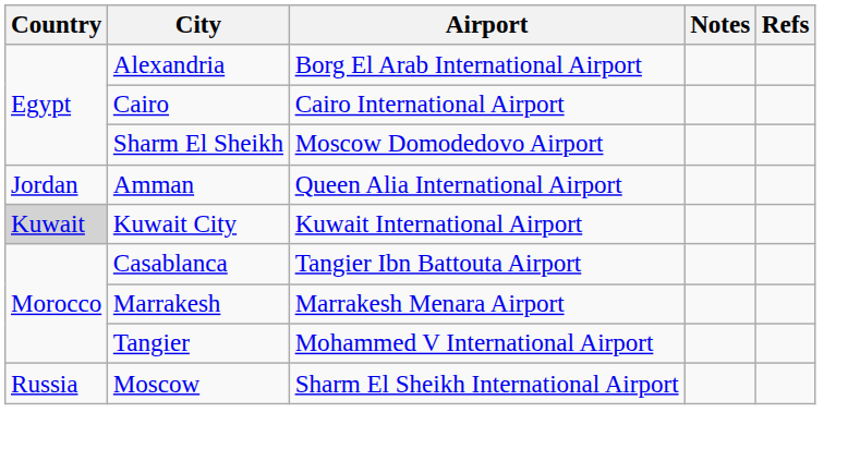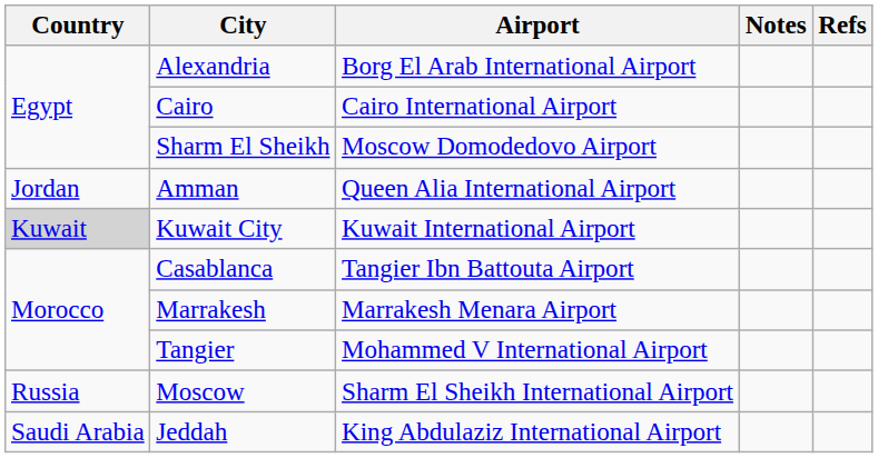+ row: Saudi Arabia | Jeddah | King Abdulaziz International Airport
